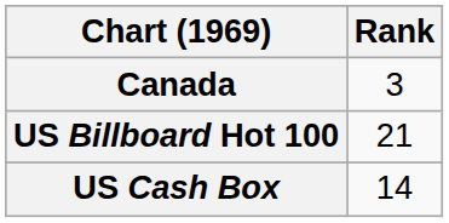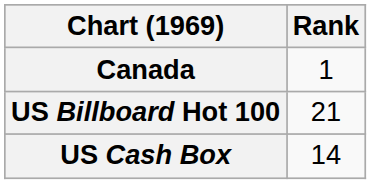Canada | Rank: 3 -> 1
